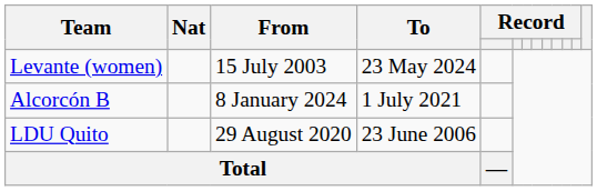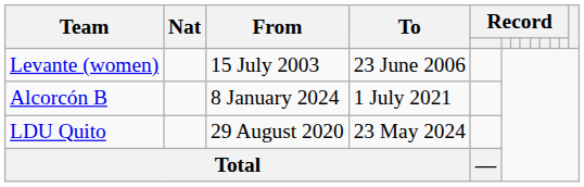Levante (women) | To: 23 May 2024 -> 23 June 2006
LDU Quito | To: 23 June 2006 -> 23 May 2024
